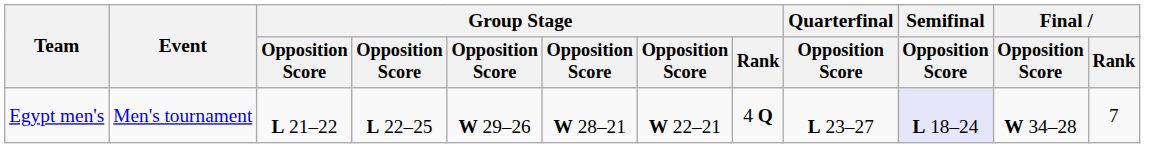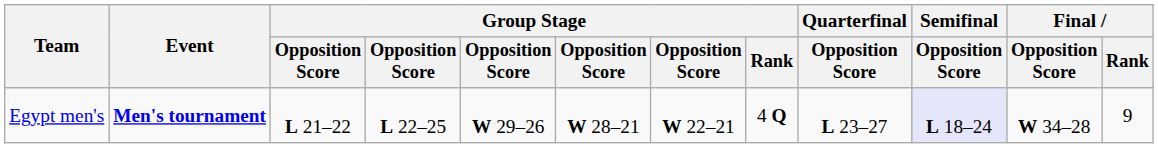Egypt men's | Event: normal -> bold
Egypt men's | Final / Rank: 7 -> 9
